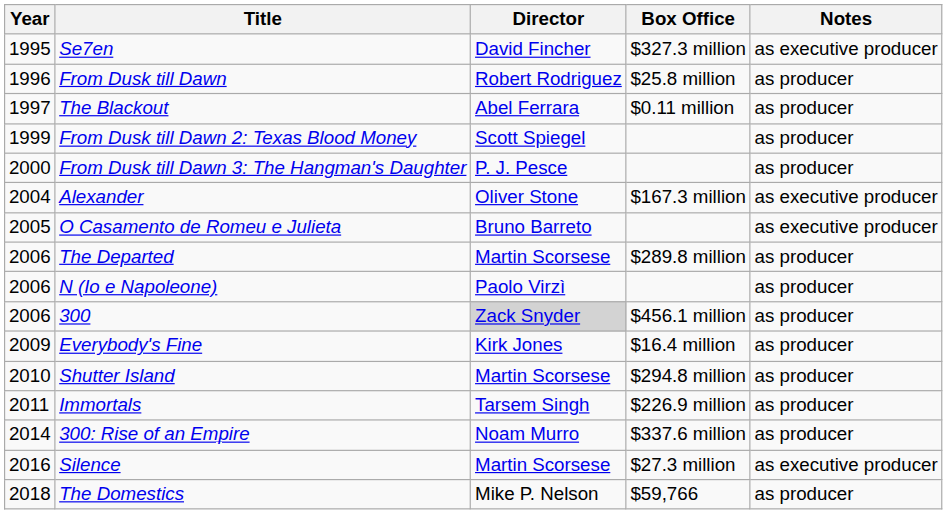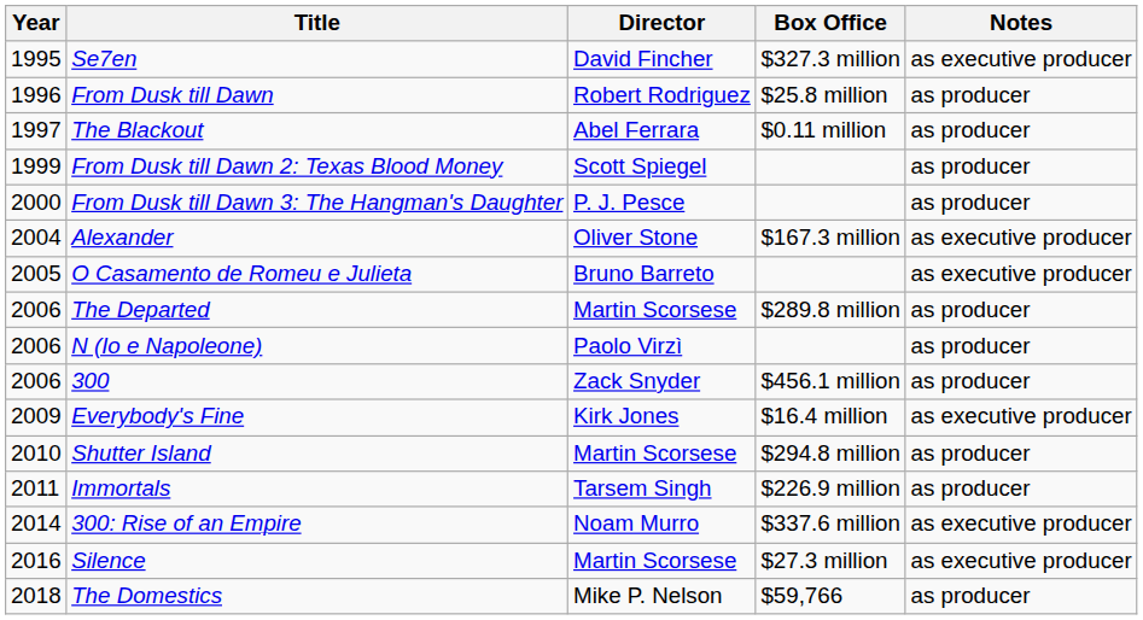300 | Director: lightgrey background -> no background
Everybody's Fine | Notes: as producer -> as executive producer
300: Rise of an Empire | Notes: as producer -> as executive producer
